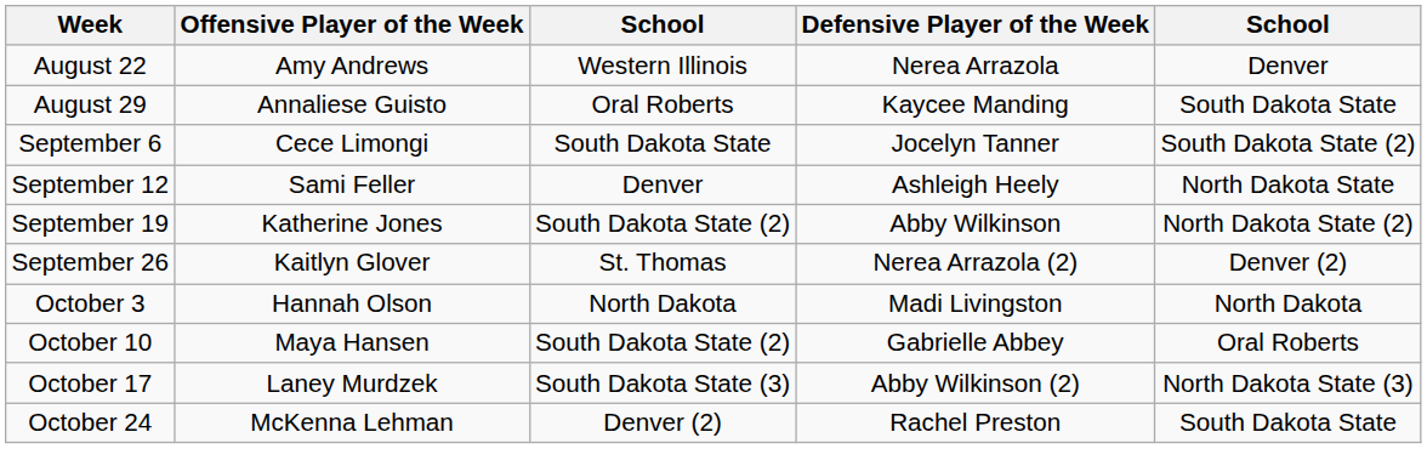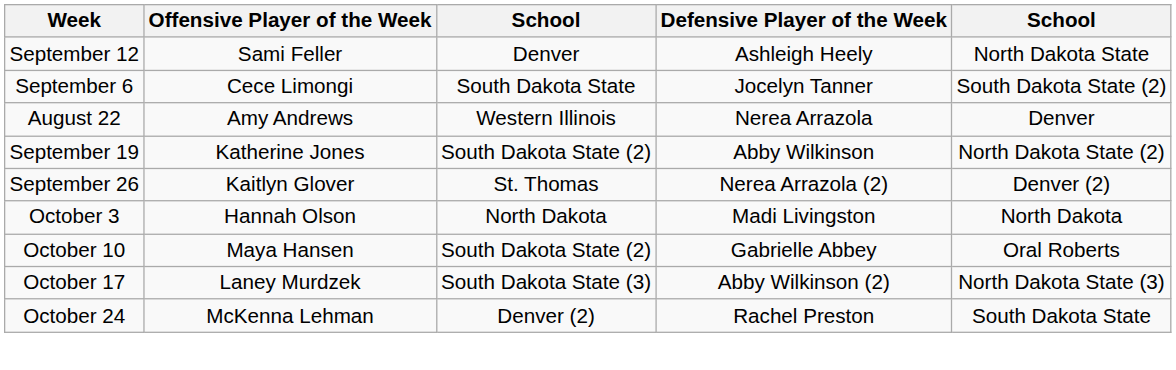rows swapped: August 22 <-> September 12
- row: August 29 | Annaliese Guisto | Oral Roberts | Kaycee Manding | South Dakota State
